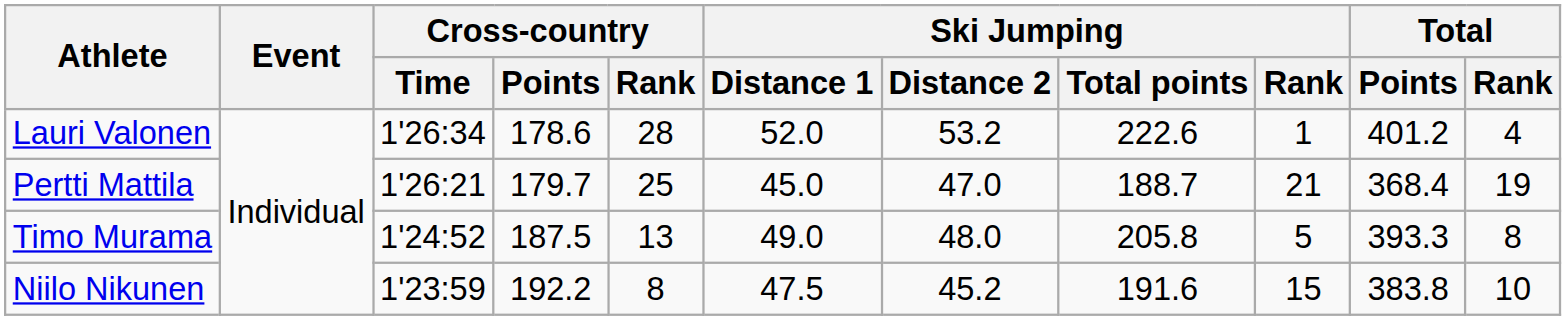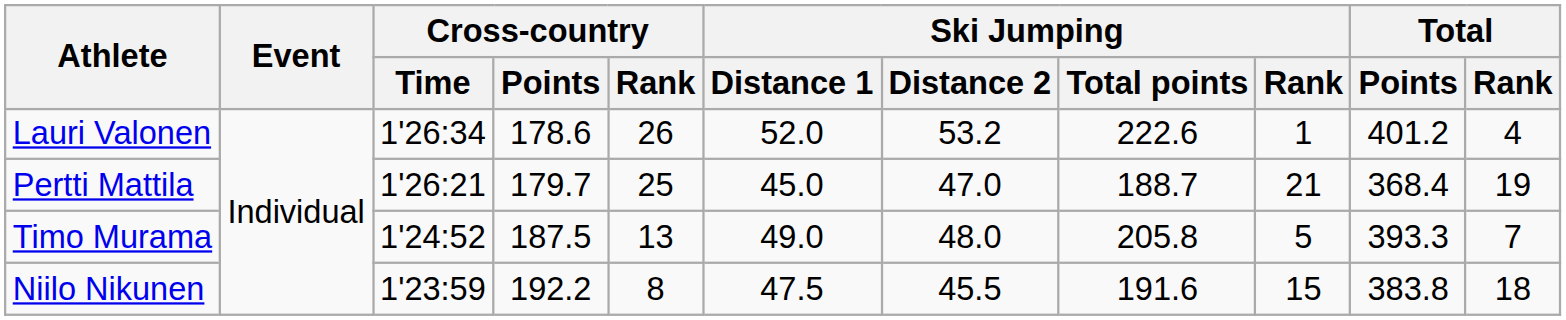Lauri Valonen | Cross-country / Rank: 28 -> 26
Timo Murama | Total / Rank: 8 -> 7
Niilo Nikunen | Ski Jumping / Distance 2: 45.2 -> 45.5
Niilo Nikunen | Total / Rank: 10 -> 18
